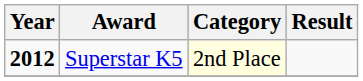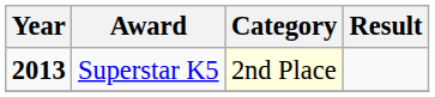Superstar K5 | Year: 2012 -> 2013
